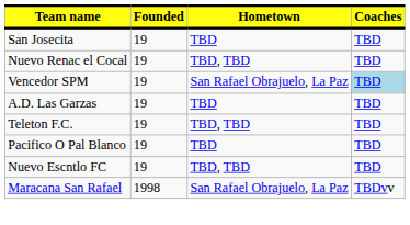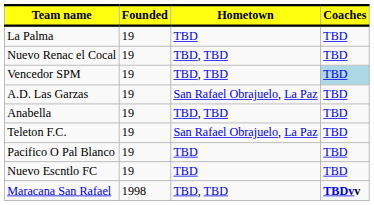+ row: La Palma | 19 | TBD | TBD
- row: San Josecita | 19 | TBD | TBD
Vencedor SPM | Hometown: San Rafael Obrajuelo, La Paz -> TBD, TBD
A.D. Las Garzas | Hometown: TBD -> San Rafael Obrajuelo, La Paz
+ row: Anabella | 19 | TBD, TBD | TBD
Teleton F.C. | Hometown: TBD, TBD -> San Rafael Obrajuelo, La Paz
Nuevo Escntlo FC | Hometown: TBD, TBD -> TBD
Maracana San Rafael | Hometown: San Rafael Obrajuelo, La Paz -> TBD, TBD
Maracana San Rafael | Coaches: normal -> bold
